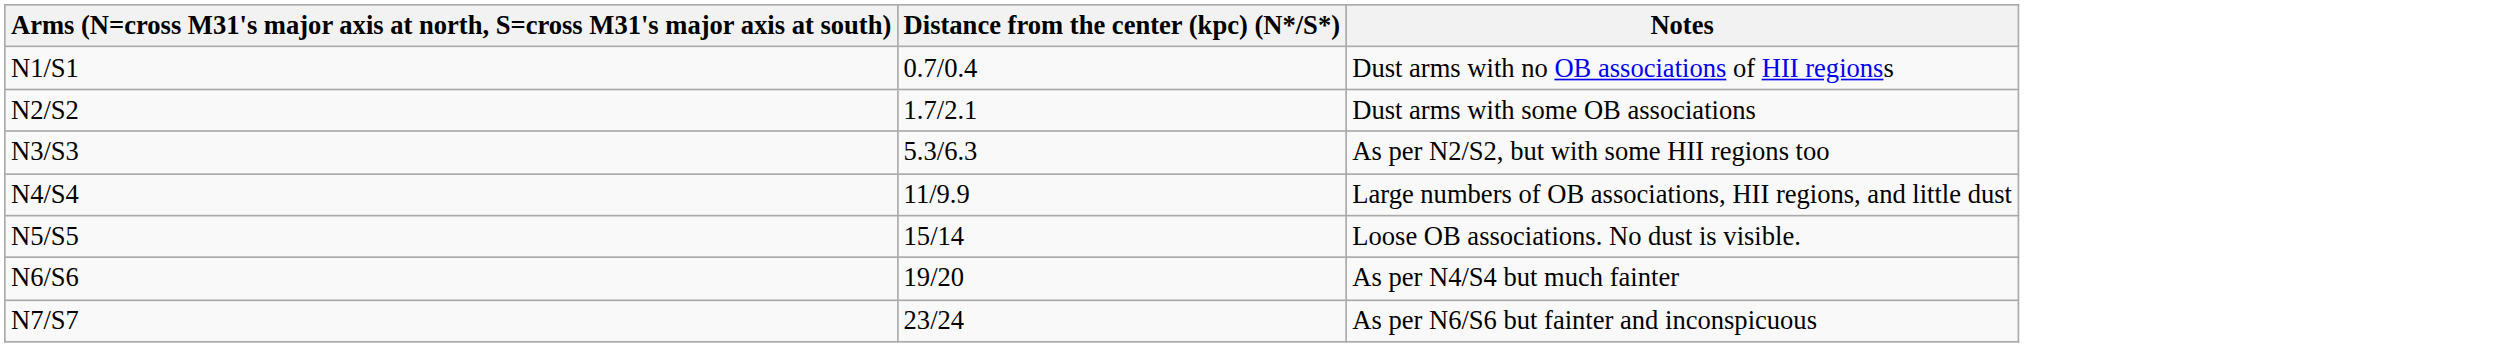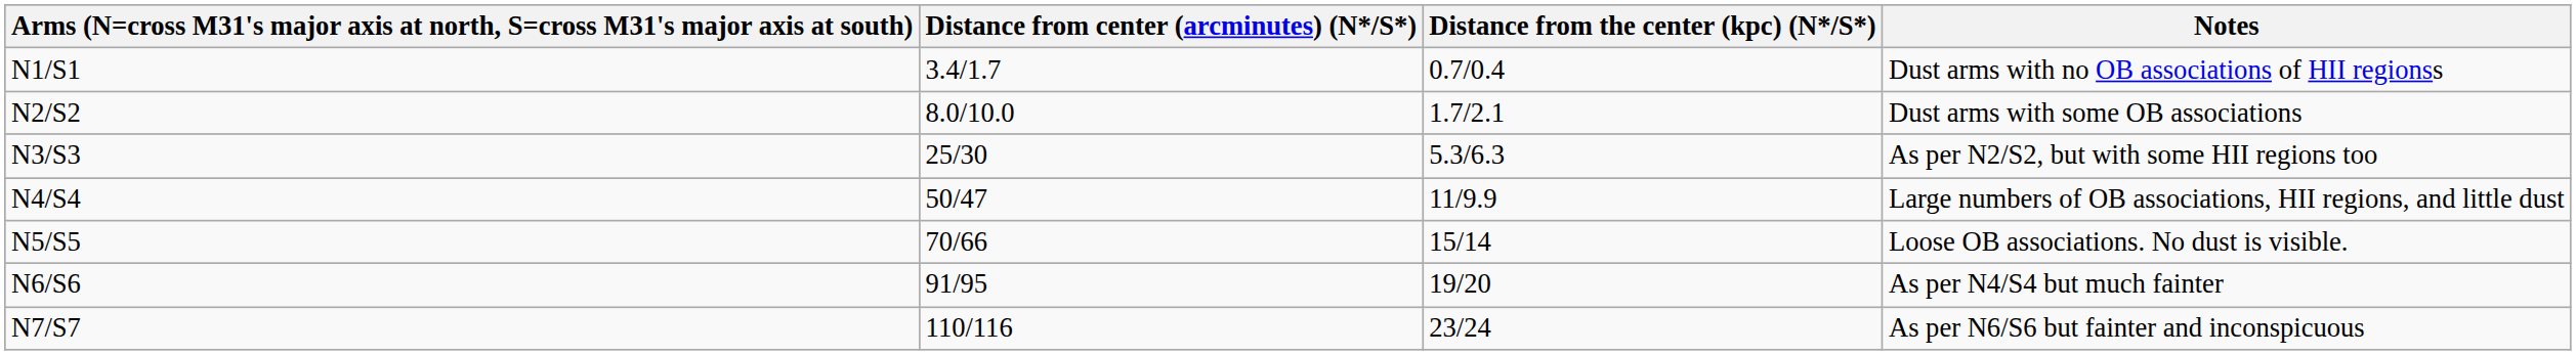+ column: Distance from center (arcminutes) (N*/S*) | 3.4/1.7 | 8.0/10.0 | 25/30 | 50/47 | 70/66 | 91/95 | 110/116
